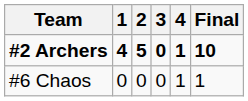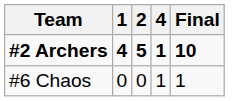- column: 3 | 0 | 0
